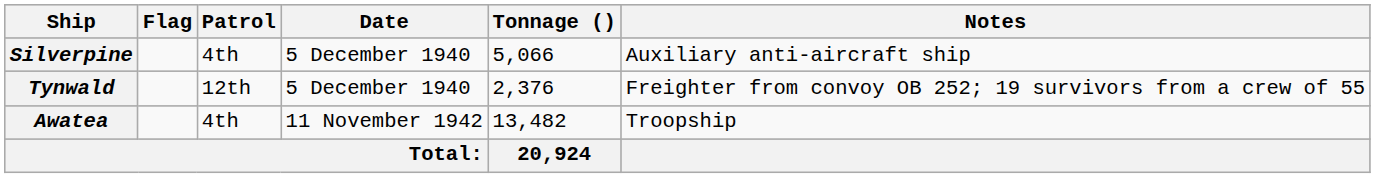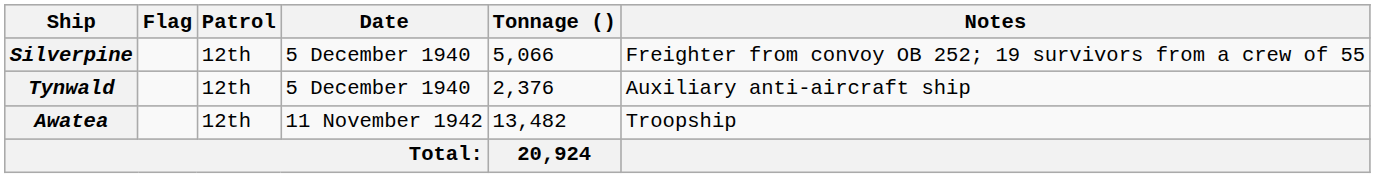Silverpine | Patrol: 4th -> 12th
Silverpine | Notes: Auxiliary anti-aircraft ship -> Freighter from convoy OB 252; 19 survivors from a crew of 55
Tynwald | Notes: Freighter from convoy OB 252; 19 survivors from a crew of 55 -> Auxiliary anti-aircraft ship
Awatea | Patrol: 4th -> 12th
